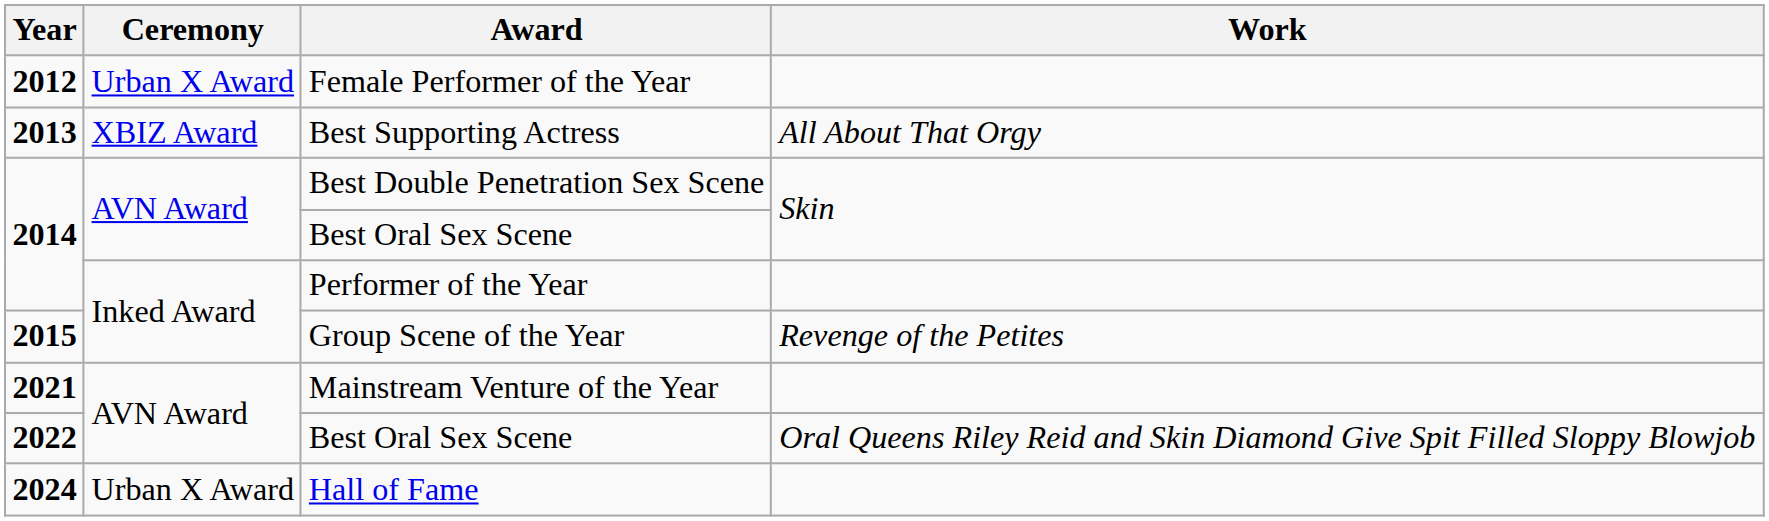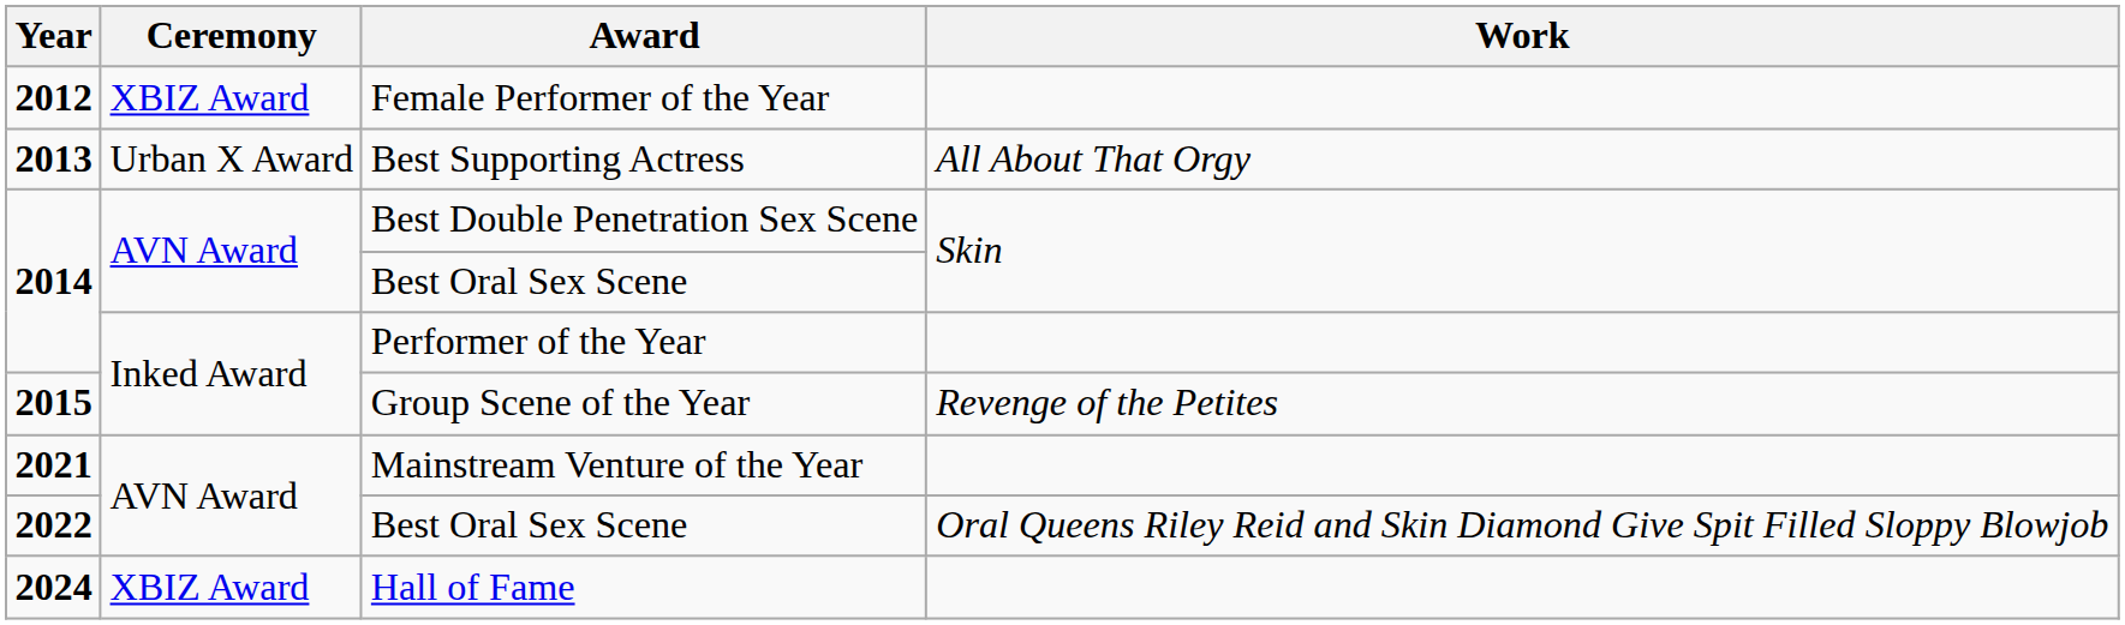Female Performer of the Year | Ceremony: Urban X Award -> XBIZ Award
Best Supporting Actress | Ceremony: XBIZ Award -> Urban X Award
Hall of Fame | Ceremony: Urban X Award -> XBIZ Award
